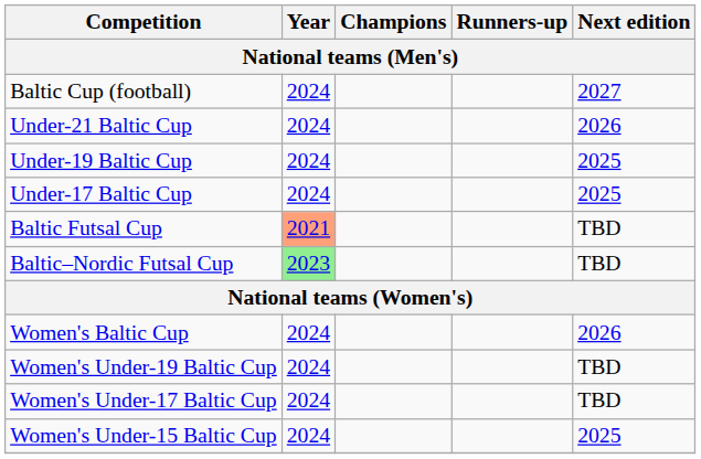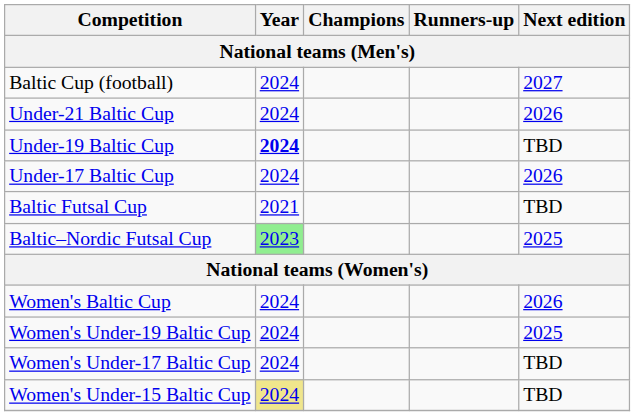Under-19 Baltic Cup | Year: normal -> bold
Under-19 Baltic Cup | Next edition: 2025 -> TBD
Under-17 Baltic Cup | Next edition: 2025 -> 2026
Baltic Futsal Cup | Year: lightsalmon background -> no background
Baltic–Nordic Futsal Cup | Next edition: TBD -> 2025
Women's Under-19 Baltic Cup | Next edition: TBD -> 2025
Women's Under-15 Baltic Cup | Year: no background -> khaki background
Women's Under-15 Baltic Cup | Next edition: 2025 -> TBD
